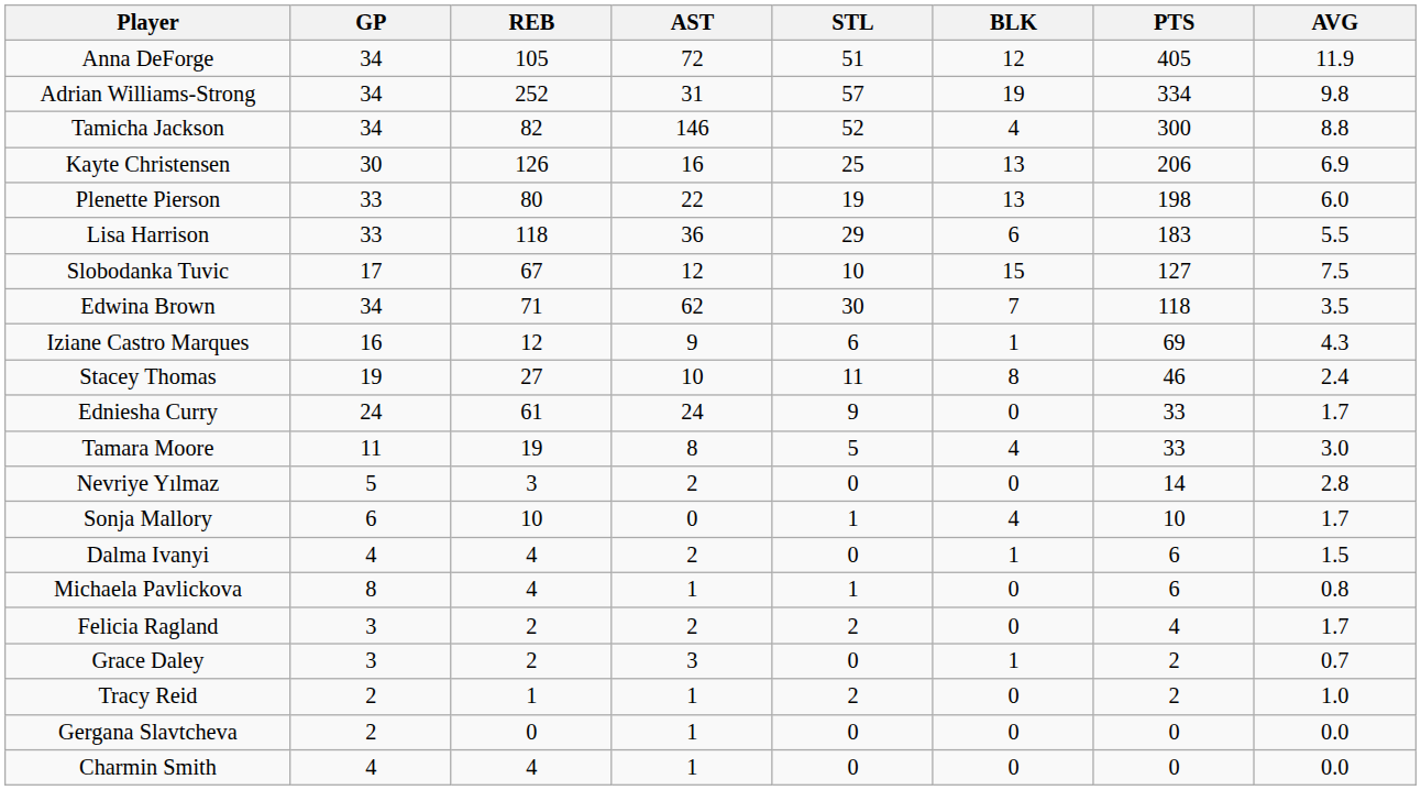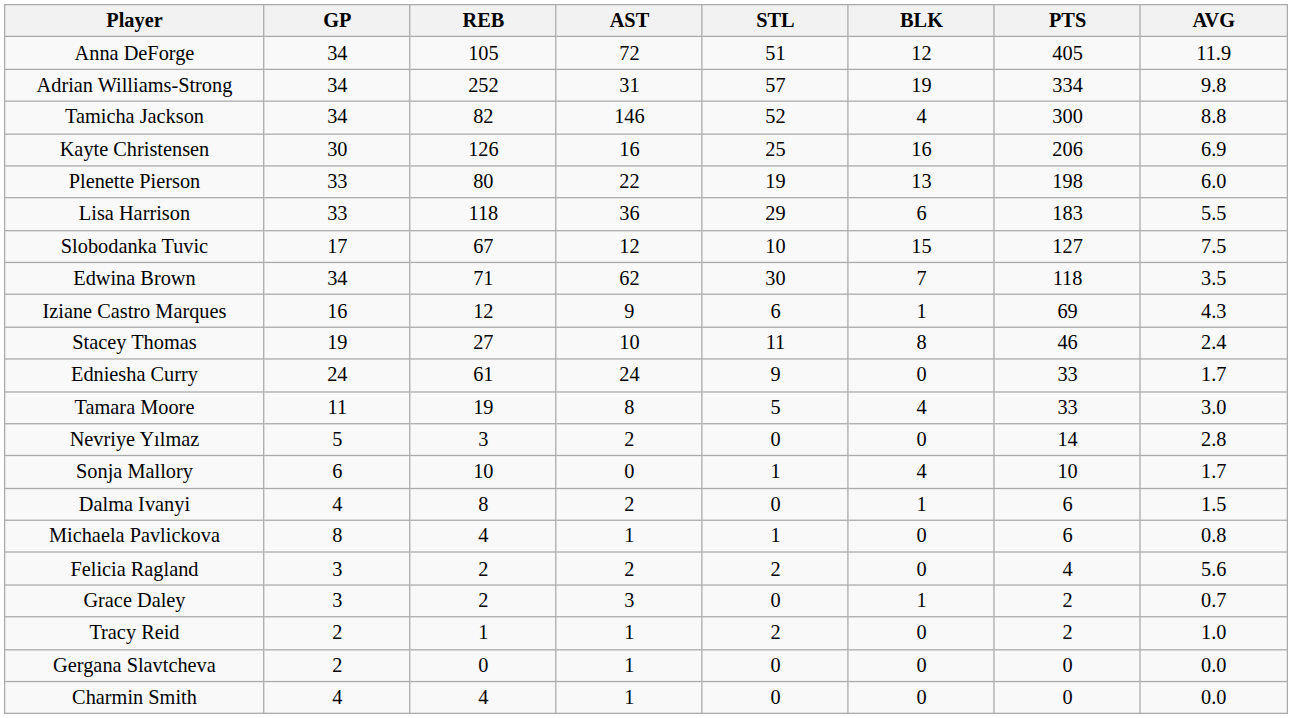Kayte Christensen | BLK: 13 -> 16
Dalma Ivanyi | REB: 4 -> 8
Felicia Ragland | AVG: 1.7 -> 5.6
